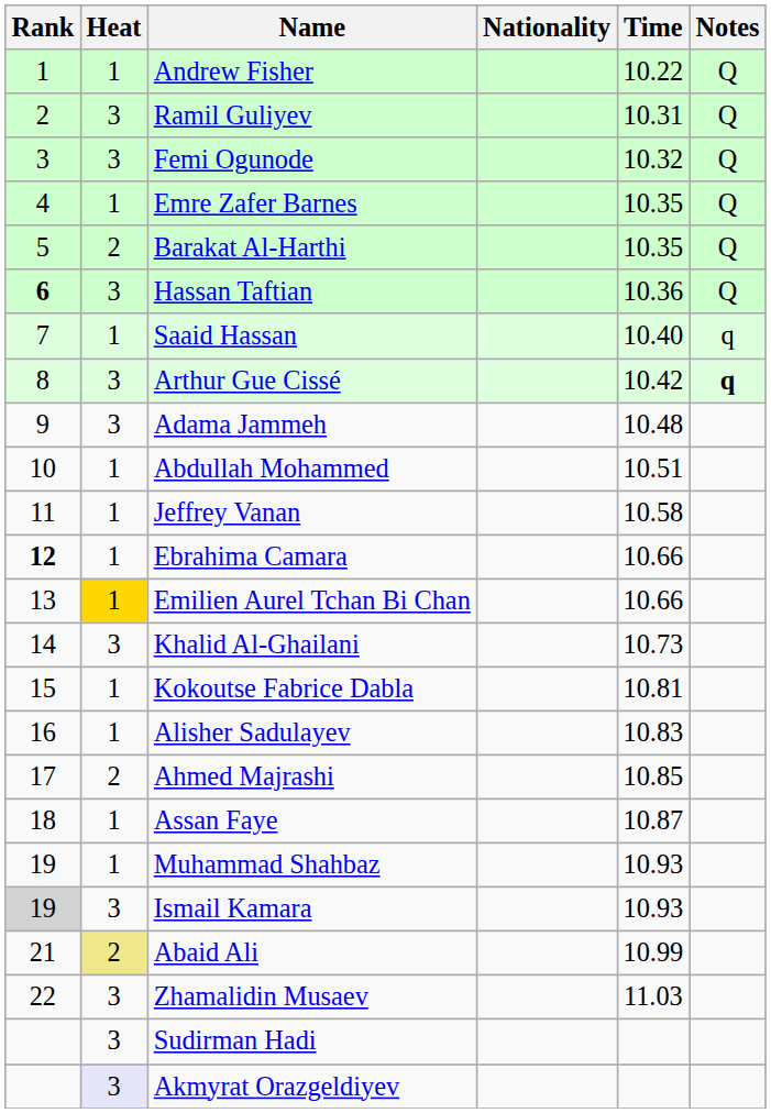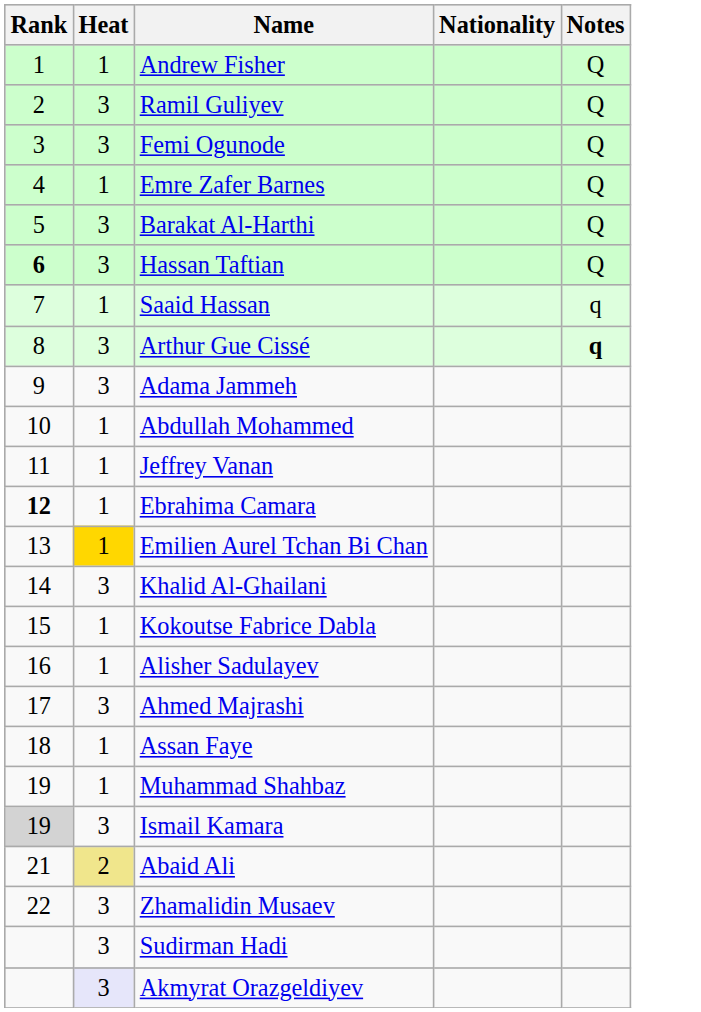- column: Time | 10.22 | 10.31 | 10.32 | 10.35 | 10.35 | 10.36 | 10.40 | 10.42 | 10.48 | 10.51 | 10.58 | 10.66 | 10.66 | 10.73 | 10.81 | 10.83 | 10.85 | 10.87 | 10.93 | 10.93 | 10.99 | 11.03
Barakat Al-Harthi | Heat: 2 -> 3
Ahmed Majrashi | Heat: 2 -> 3
